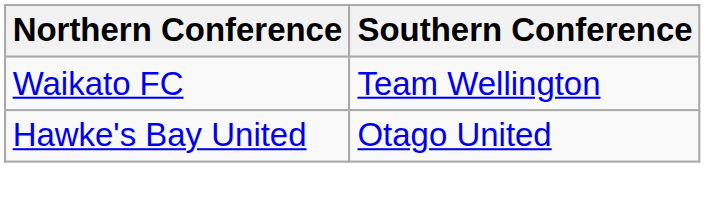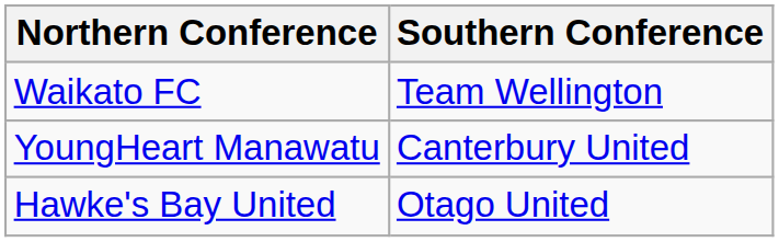+ row: YoungHeart Manawatu | Canterbury United
